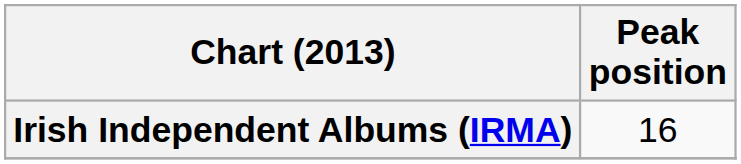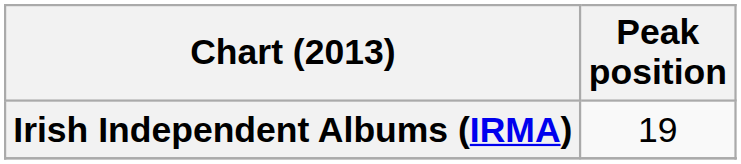Irish Independent Albums (IRMA) | Peak position: 16 -> 19
